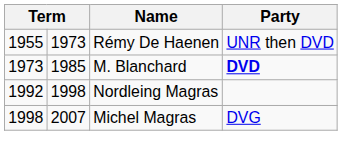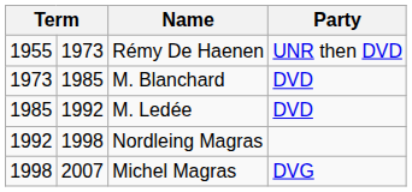M. Blanchard | Party: bold -> normal
+ row: 1985 | 1992 | M. Ledée | DVD
